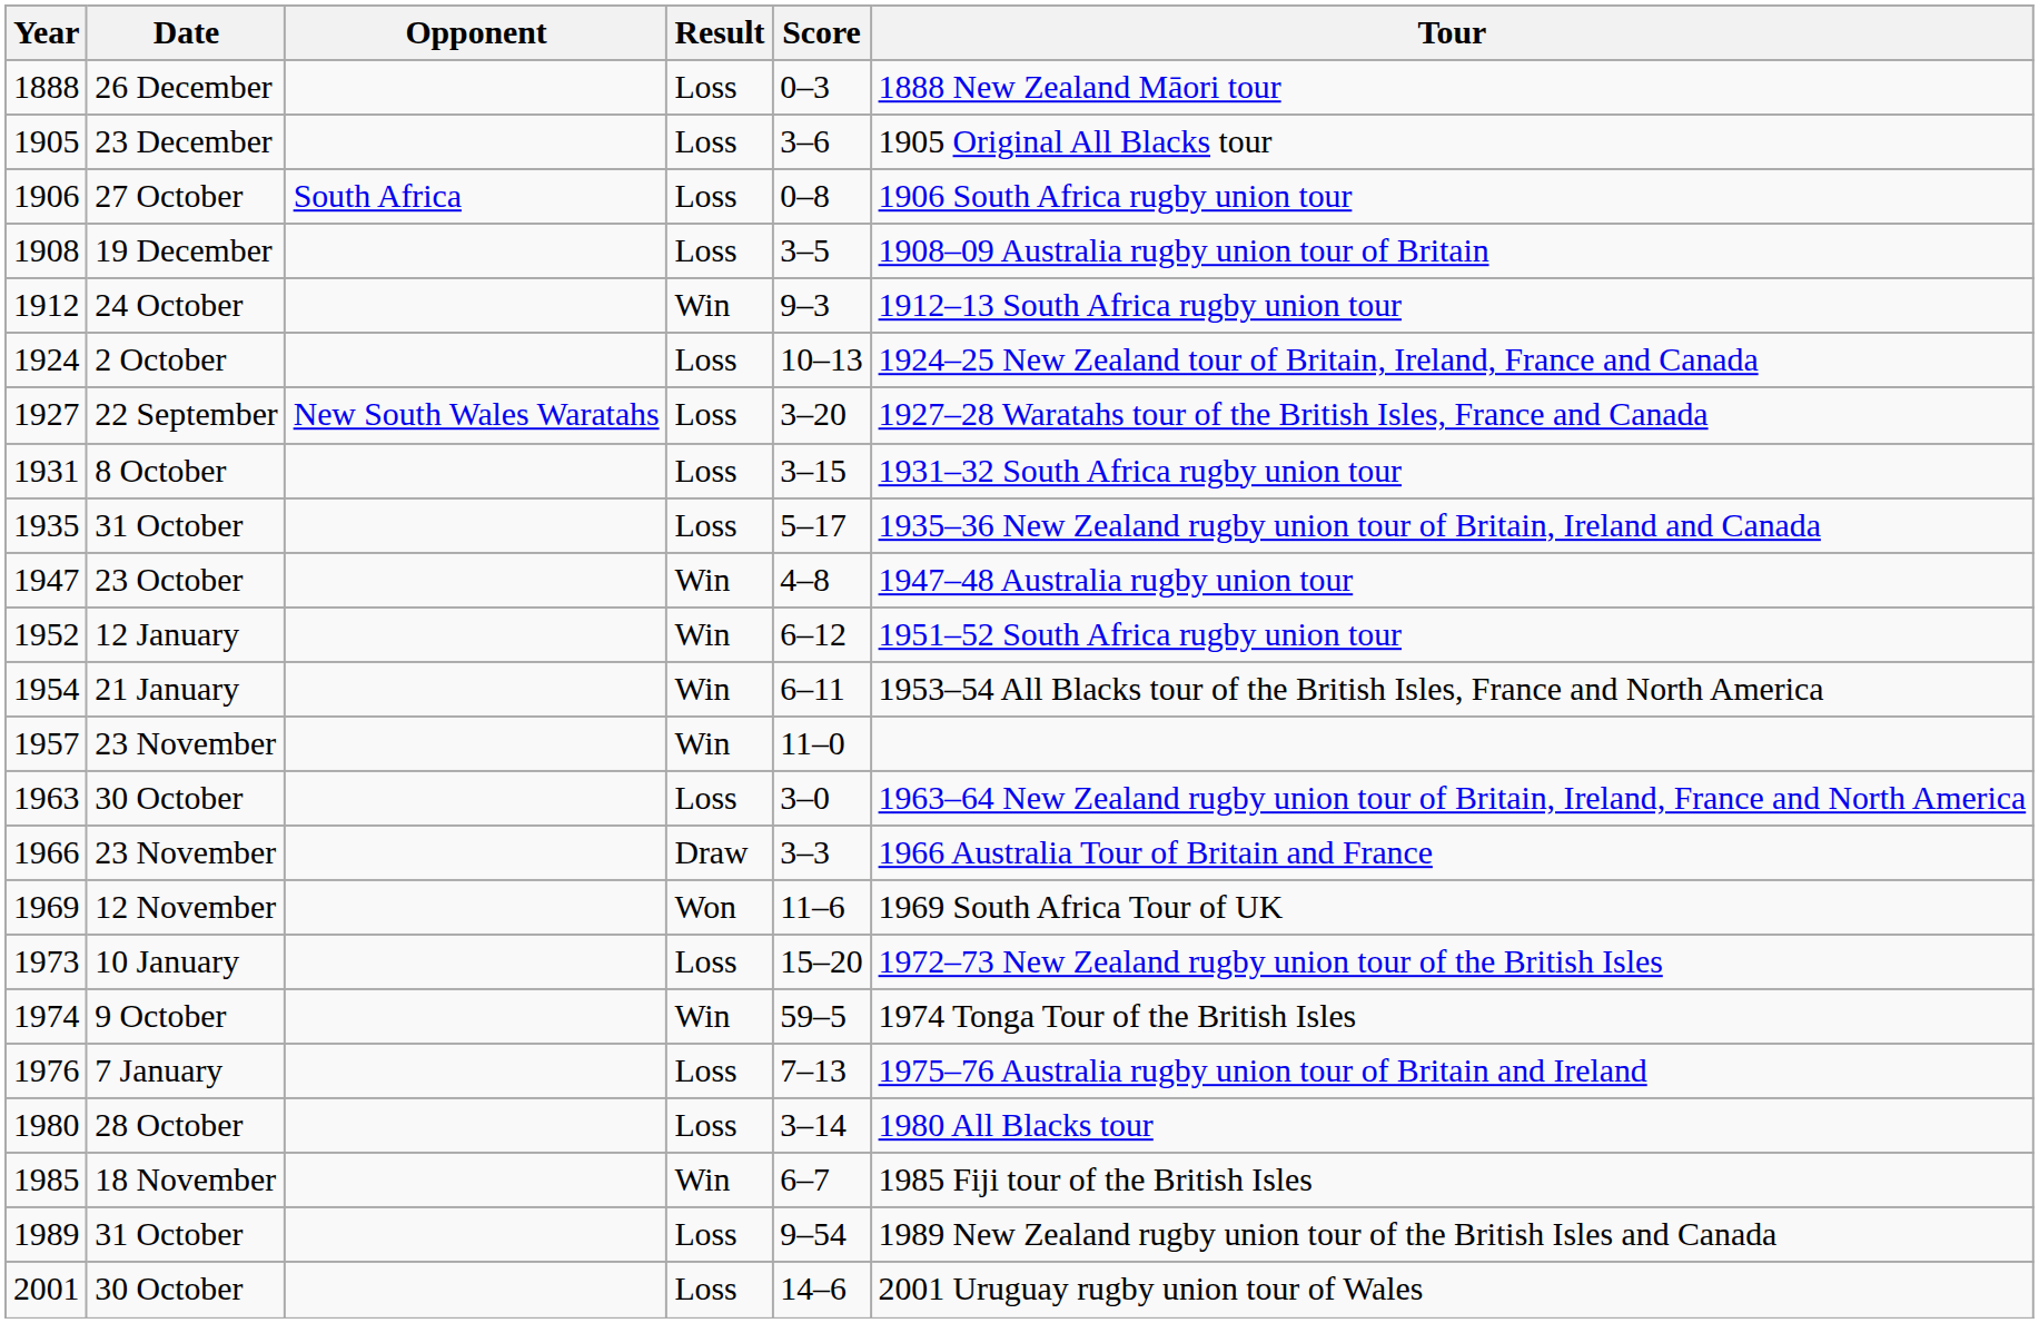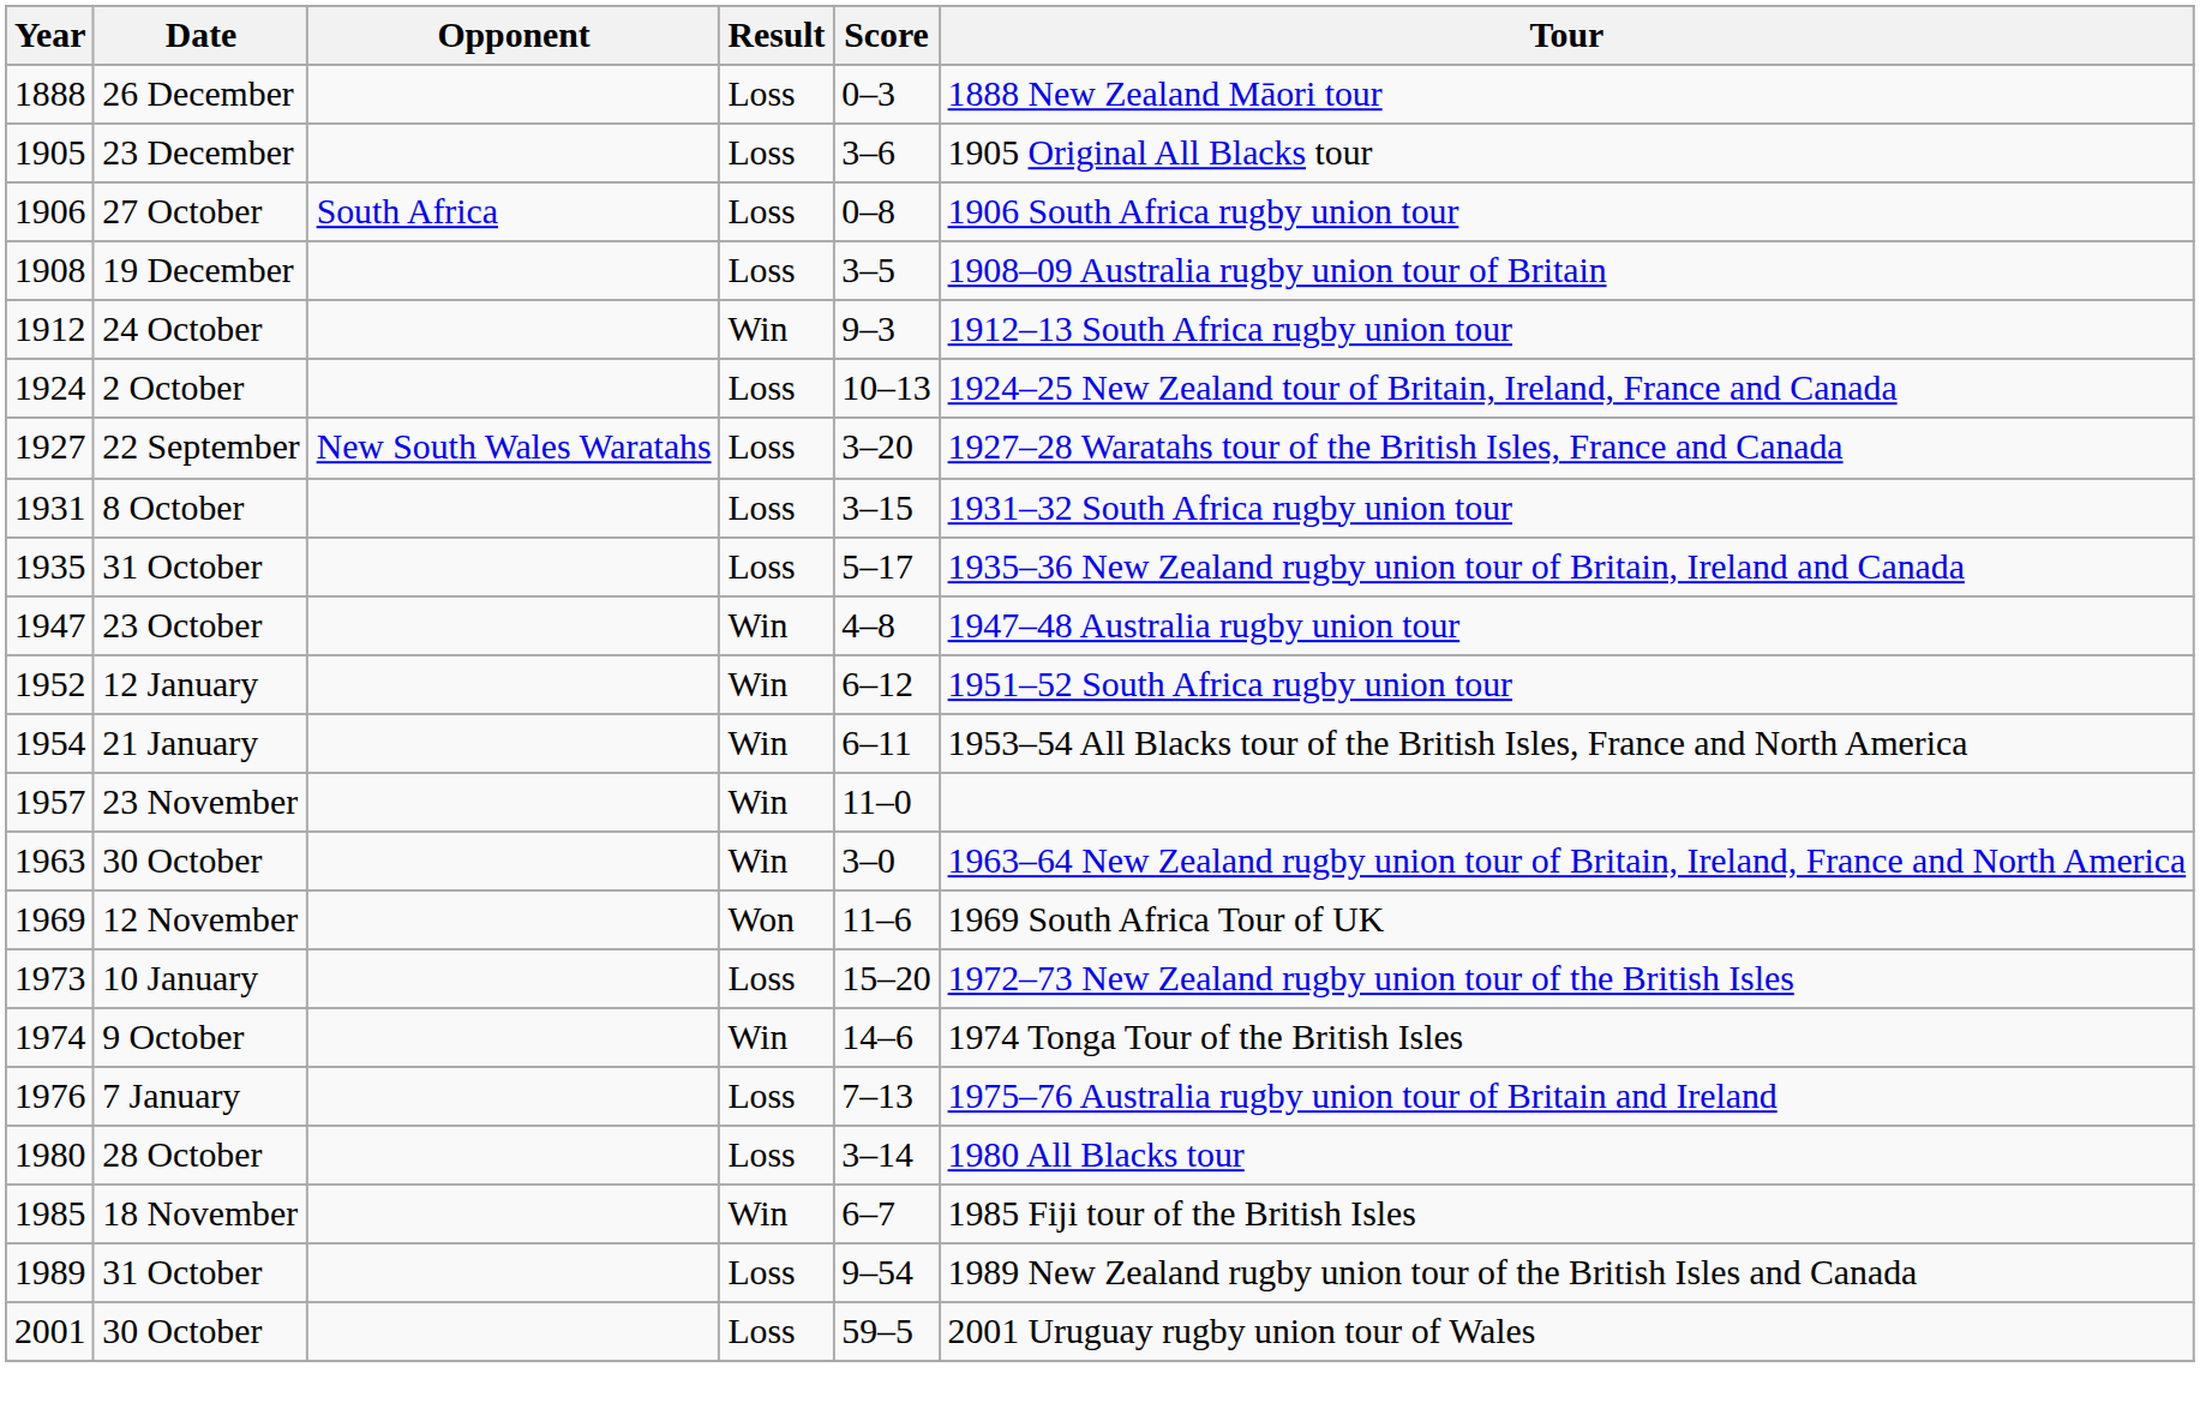1963 | Result: Loss -> Win
- row: 1966 | 23 November | Draw | 3–3 | 1966 Australia Tour of Britain and France
1974 | Score: 59–5 -> 14–6
2001 | Score: 14–6 -> 59–5
